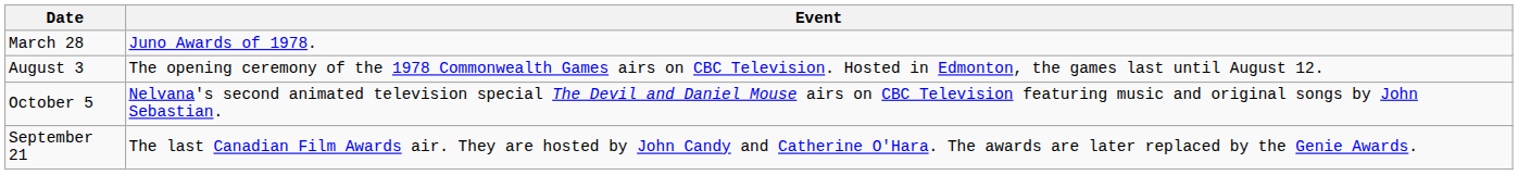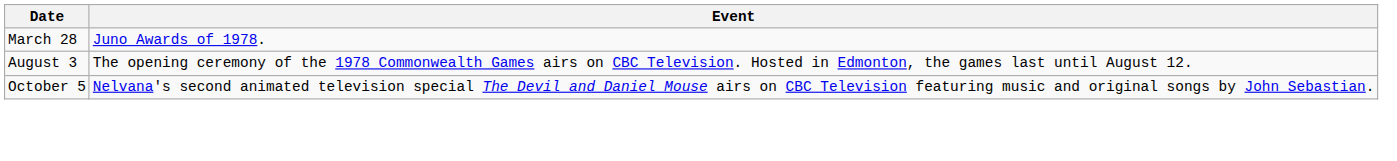- row: September 21 | The last Canadian Film Awards air. They are hosted by John Candy and Catherine O'Hara. The awards are later replaced by the Genie Awards.
